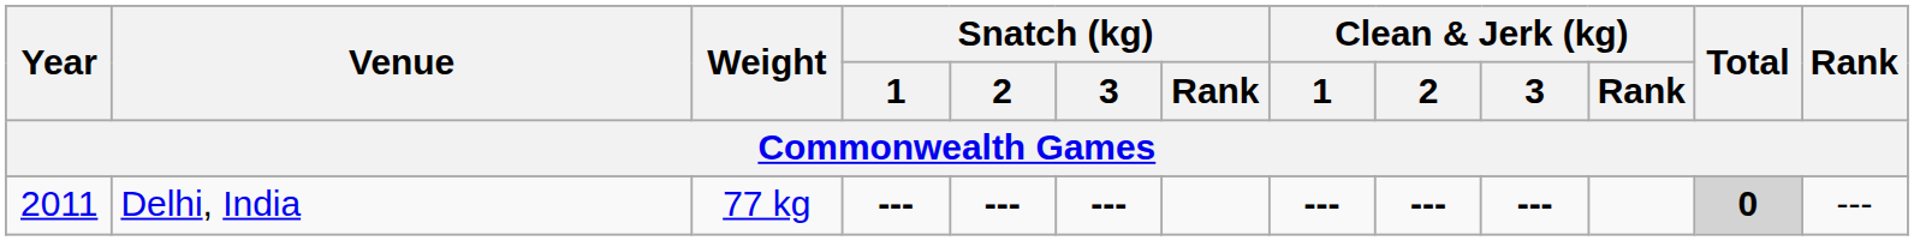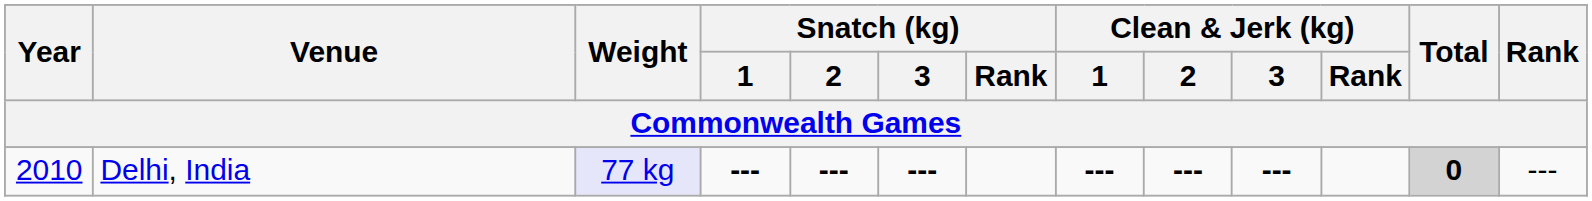Delhi, India | Year: 2011 -> 2010
Delhi, India | Weight: no background -> lavender background
